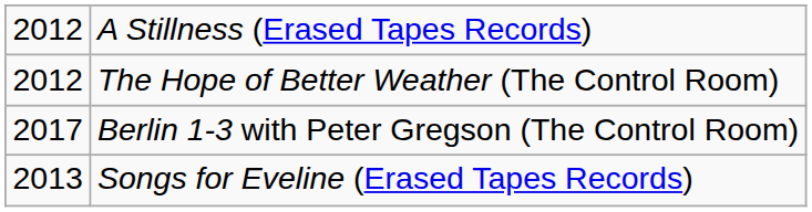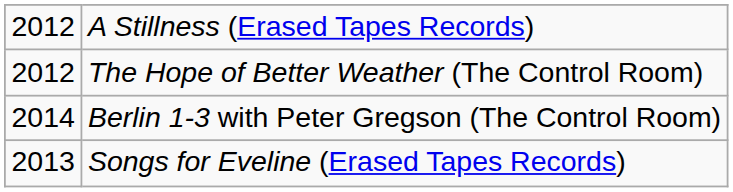Berlin 1-3 with Peter Gregson (The Control Room) | column 1: 2017 -> 2014
